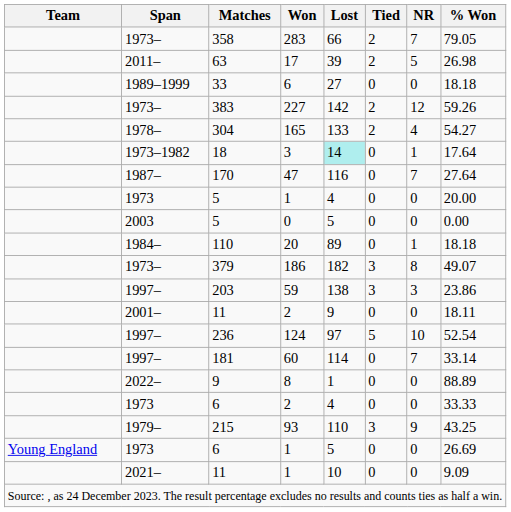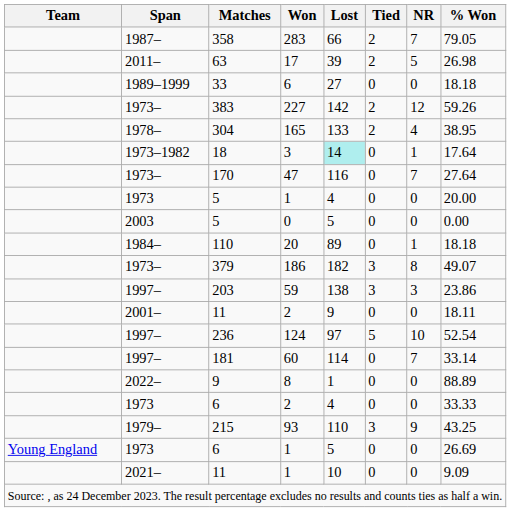358 | Span: 1973– -> 1987–
304 | % Won: 54.27 -> 38.95
170 | Span: 1987– -> 1973–
